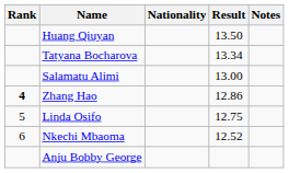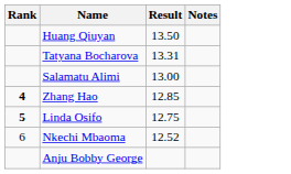- column: Nationality
Tatyana Bocharova | Result: 13.34 -> 13.31
Zhang Hao | Result: 12.86 -> 12.85
Linda Osifo | Rank: normal -> bold
